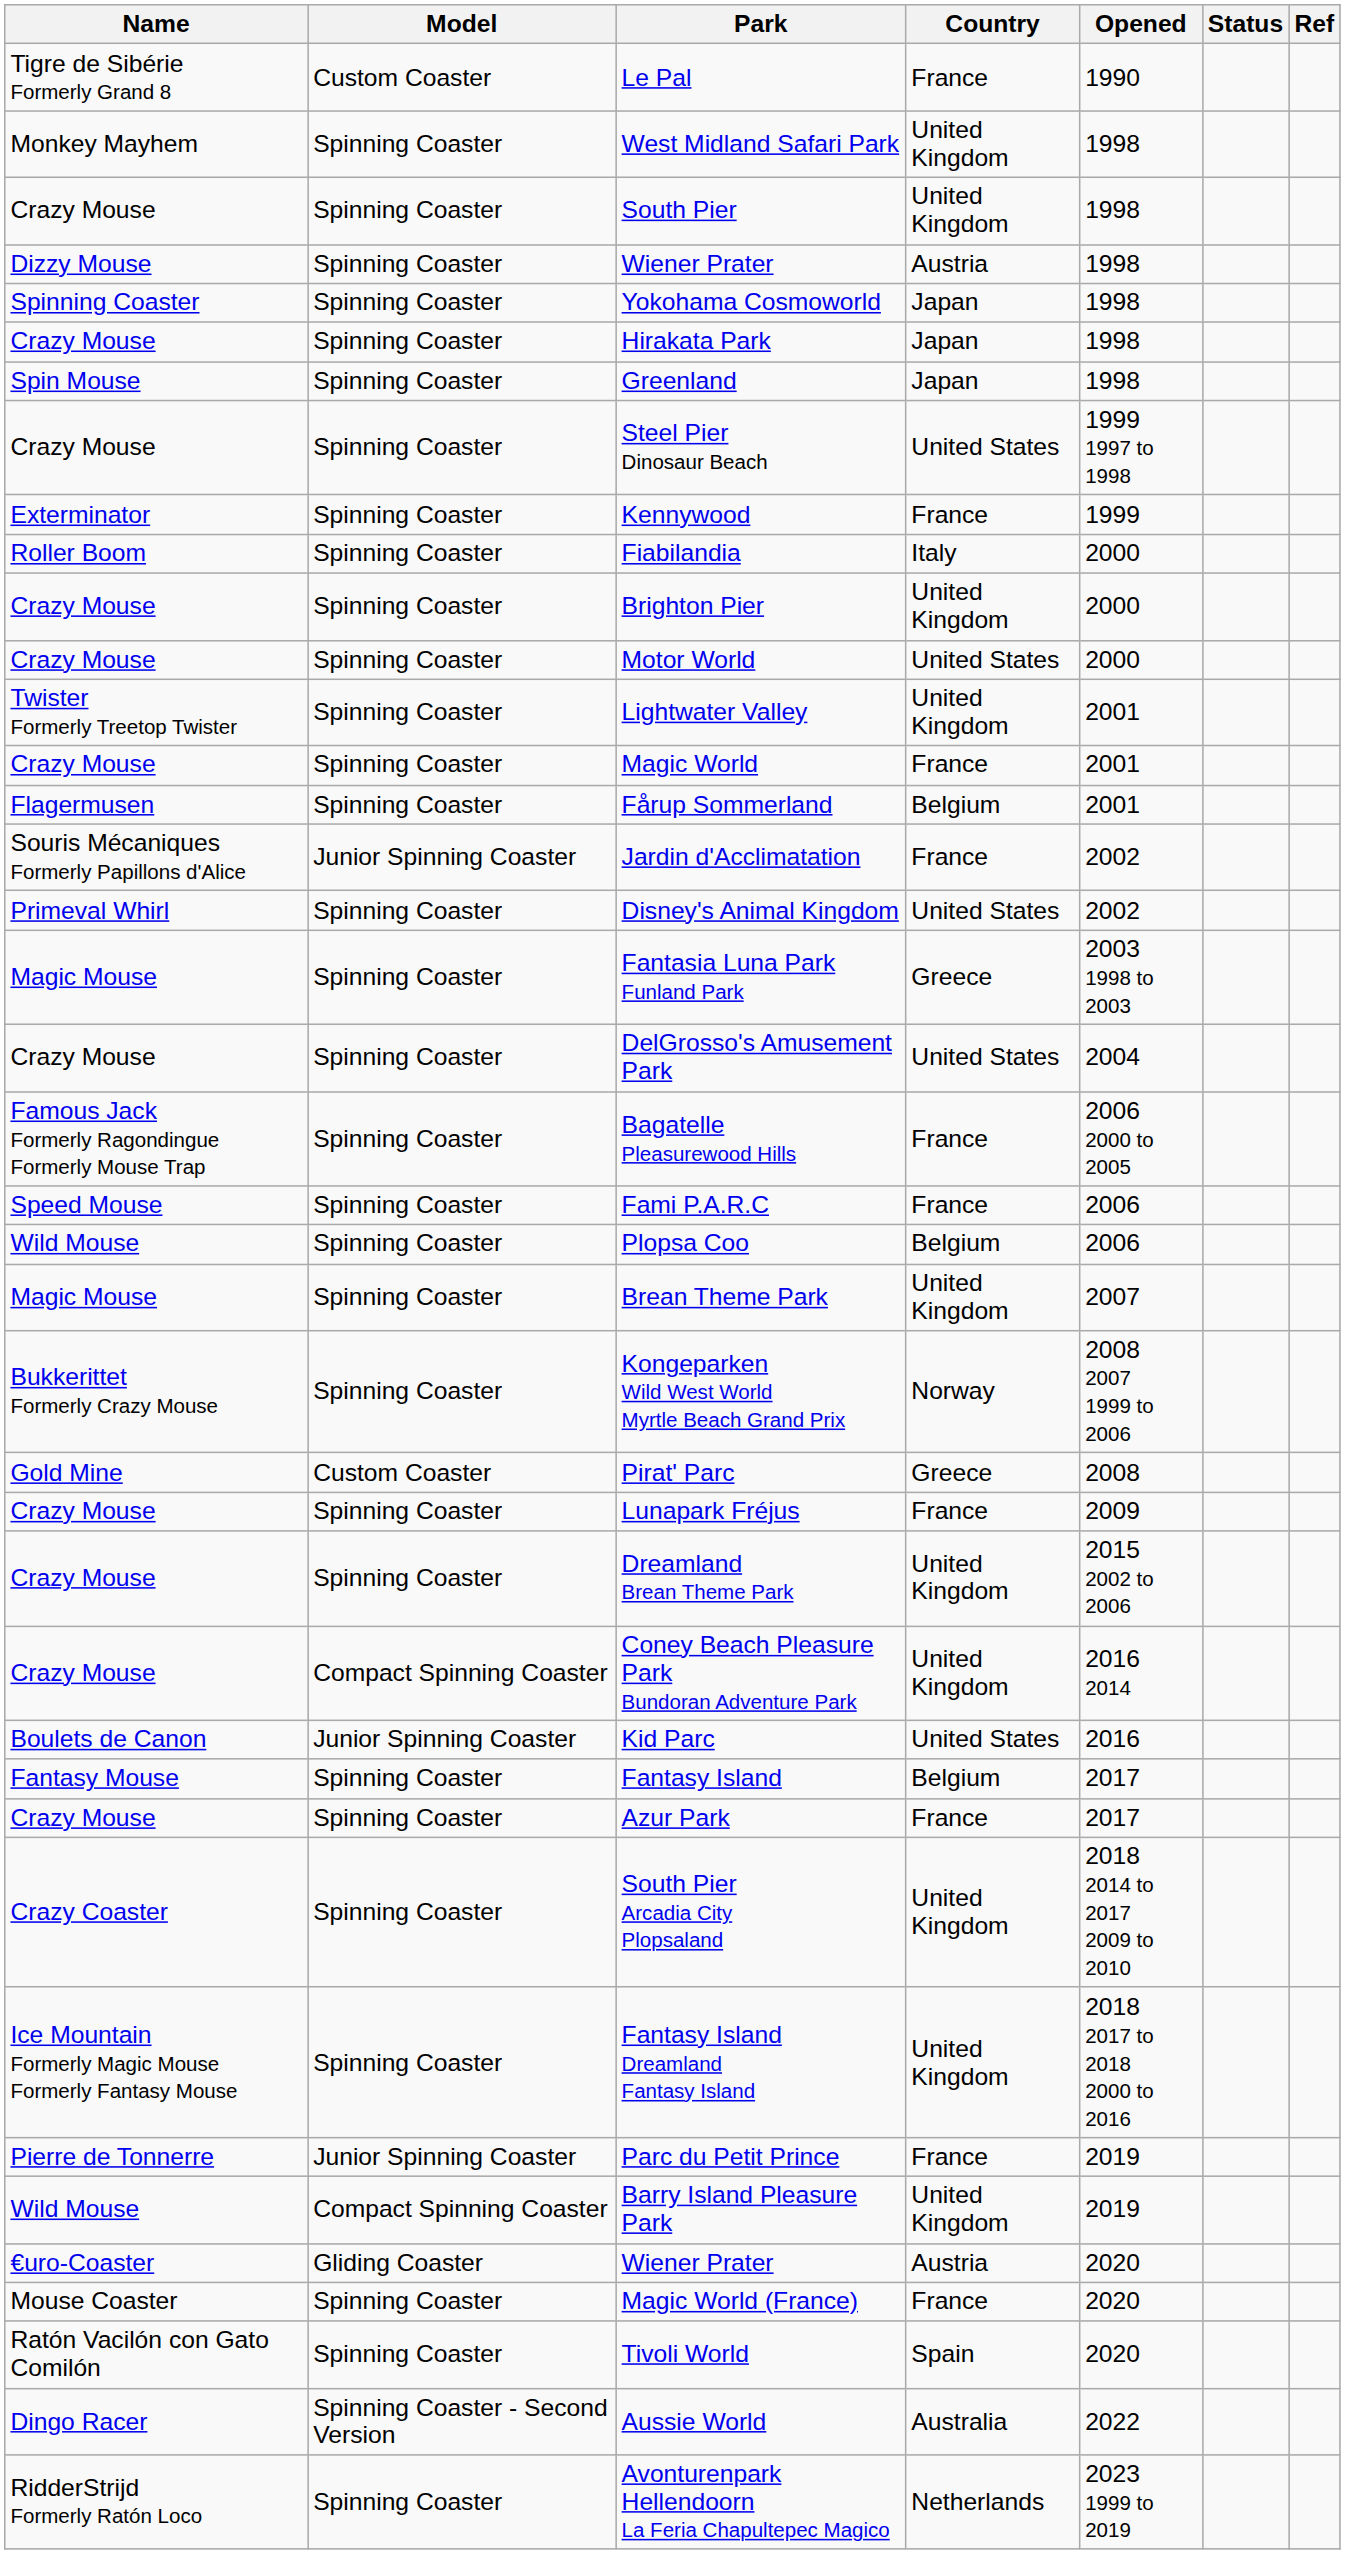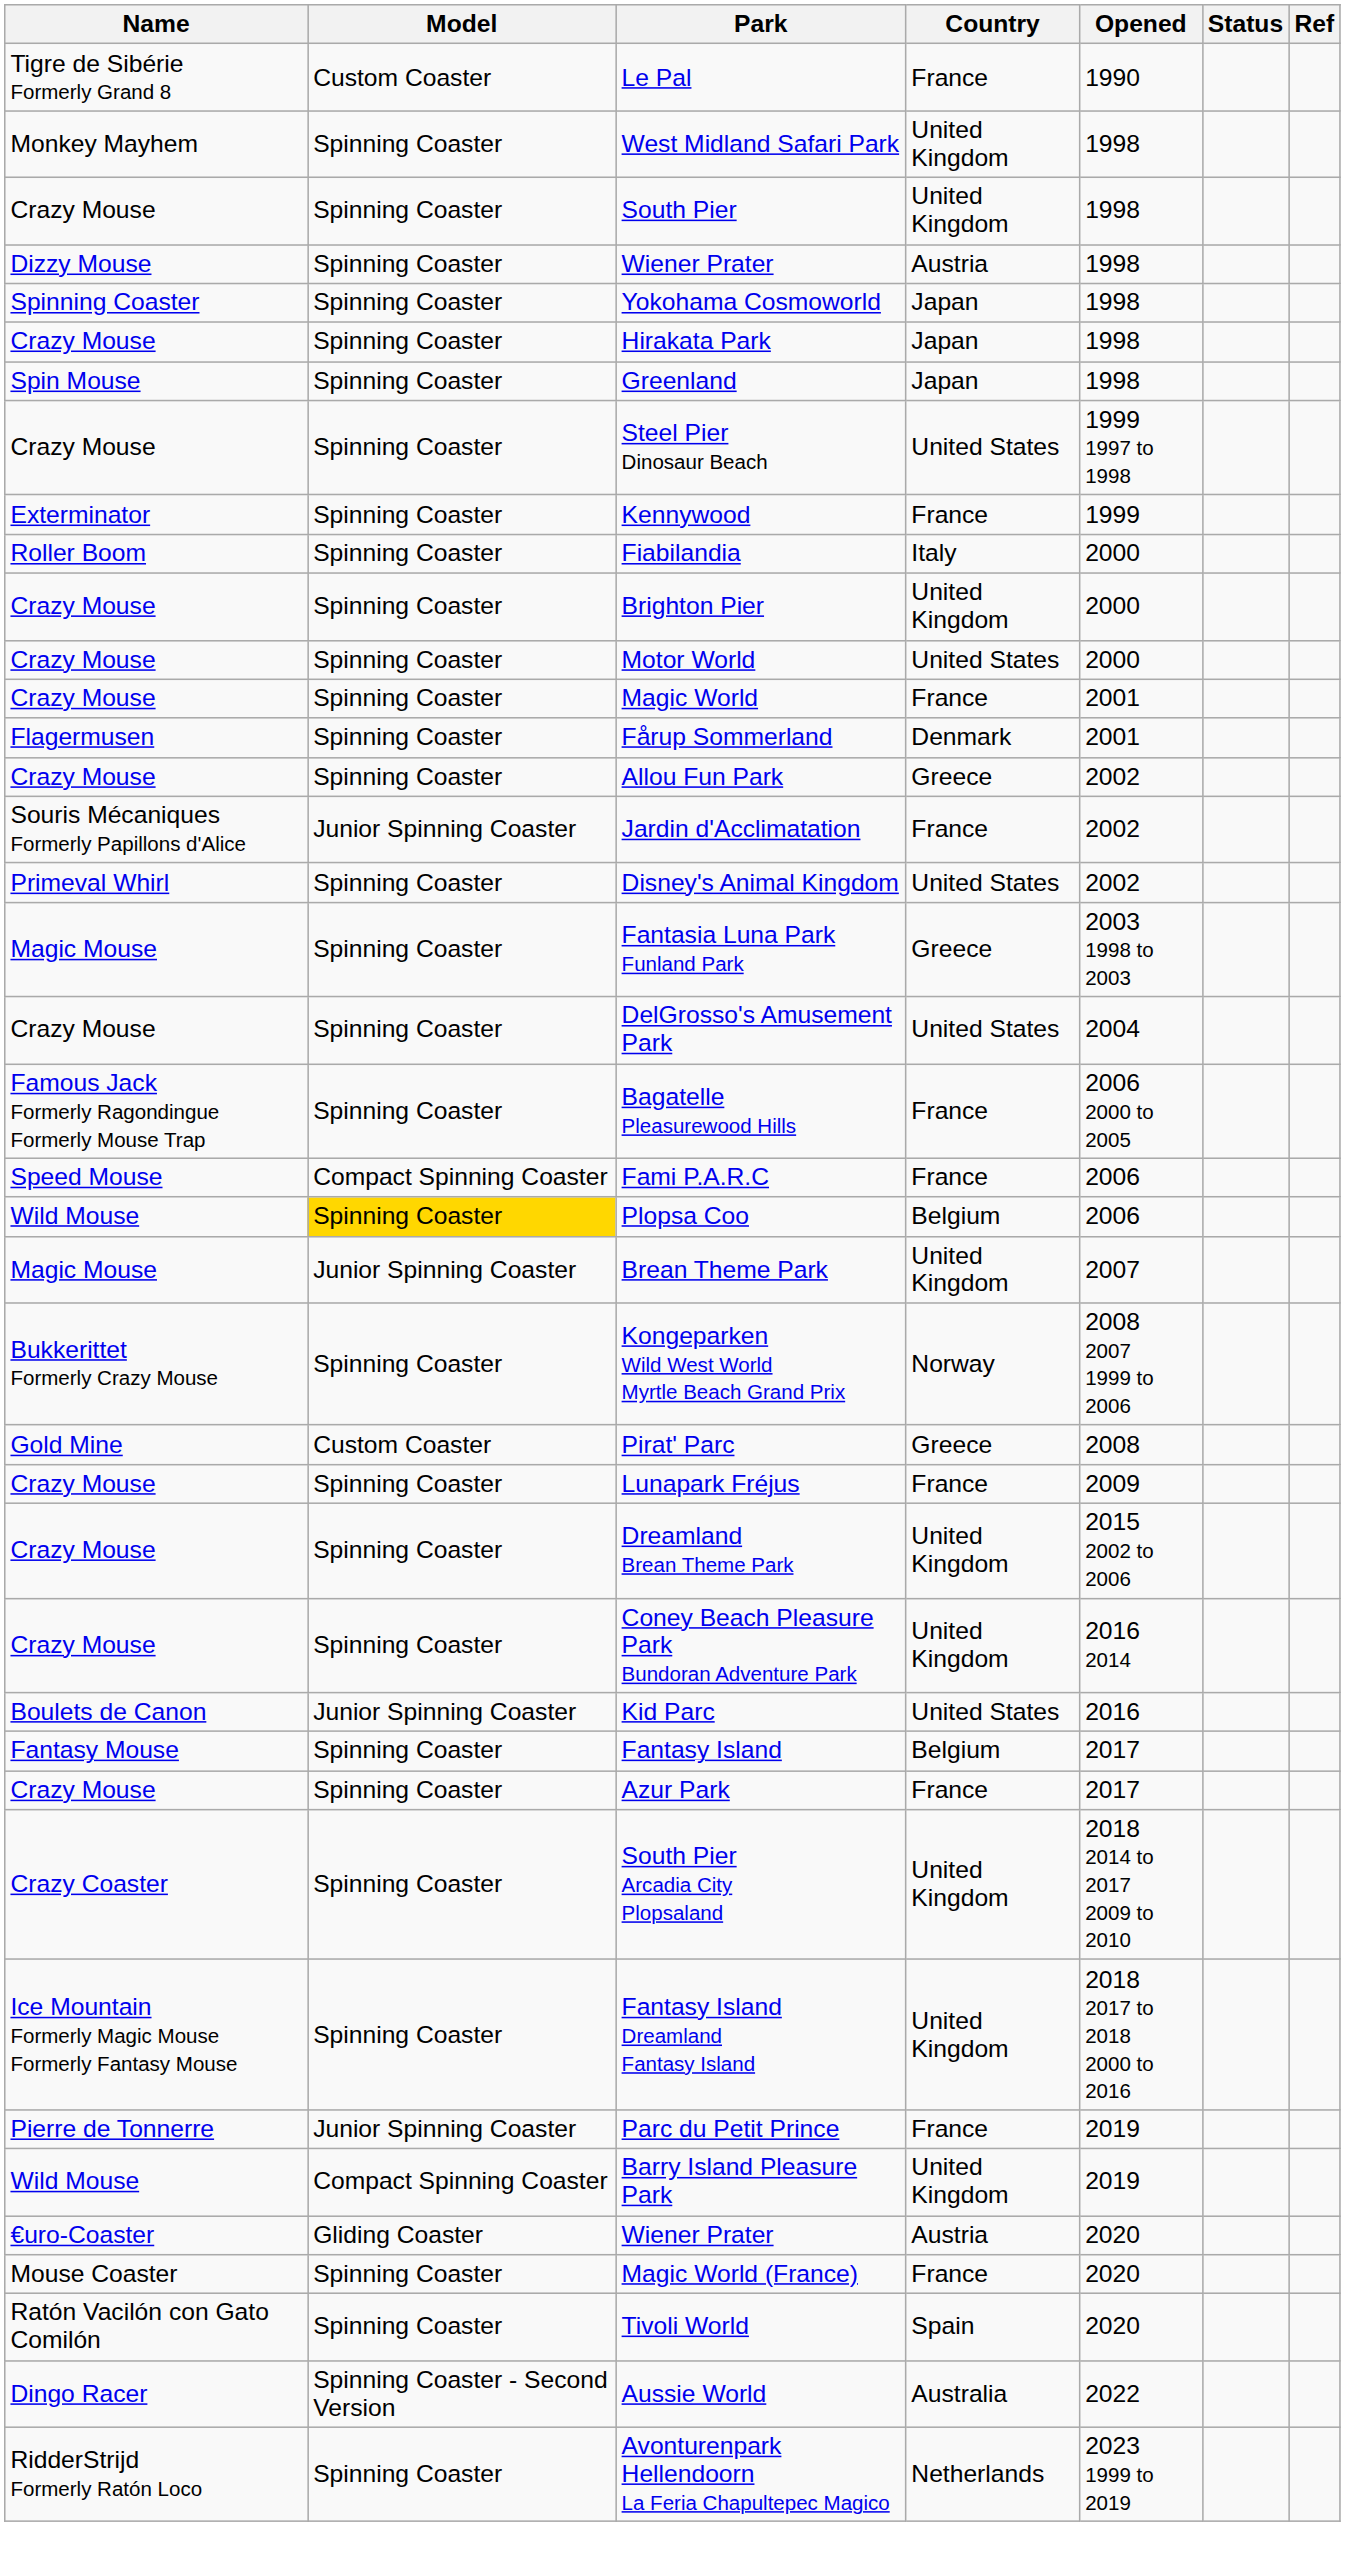- row: Twister Formerly Treetop Twister | Spinning Coaster | Lightwater Valley | United Kingdom | 2001
Fårup Sommerland | Country: Belgium -> Denmark
+ row: Crazy Mouse | Spinning Coaster | Allou Fun Park | Greece | 2002
Fami P.A.R.C | Model: Spinning Coaster -> Compact Spinning Coaster
Plopsa Coo | Model: no background -> gold background
Brean Theme Park | Model: Spinning Coaster -> Junior Spinning Coaster
Coney Beach Pleasure Park Bundoran Adventure Park | Model: Compact Spinning Coaster -> Spinning Coaster
